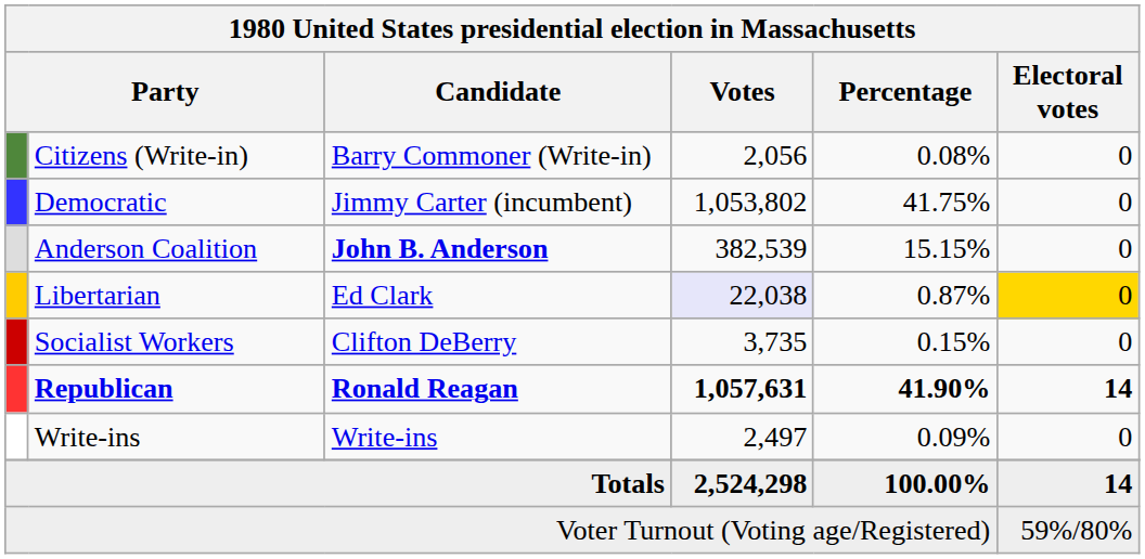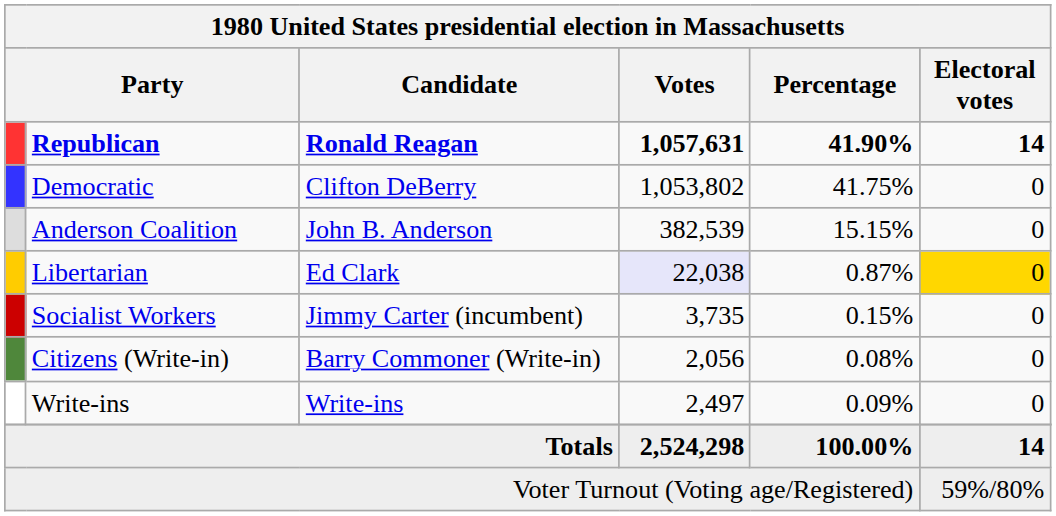rows swapped: Republican <-> Citizens (Write-in)
Democratic | Candidate: Jimmy Carter (incumbent) -> Clifton DeBerry
Anderson Coalition | Candidate: bold -> normal
Socialist Workers | Candidate: Clifton DeBerry -> Jimmy Carter (incumbent)
